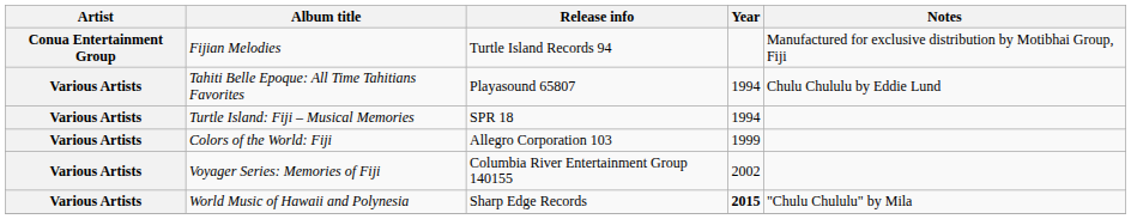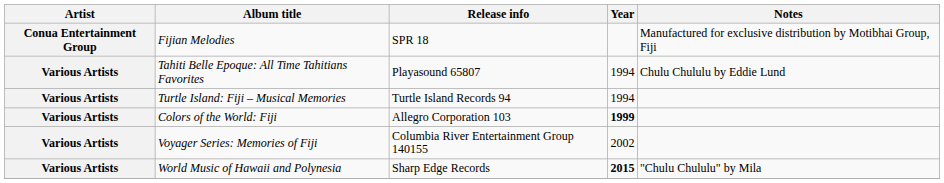Fijian Melodies | Release info: Turtle Island Records 94 -> SPR 18
Turtle Island: Fiji – Musical Memories | Release info: SPR 18 -> Turtle Island Records 94
Colors of the World: Fiji | Year: normal -> bold
